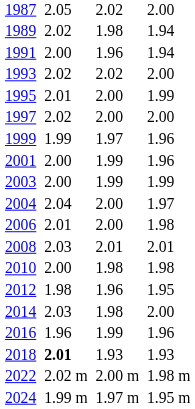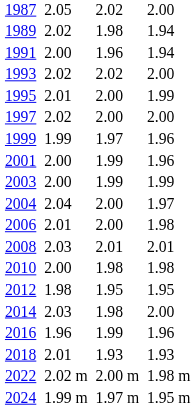2012 | column 5: 1.96 -> 1.95
2018 | column 3: bold -> normal
